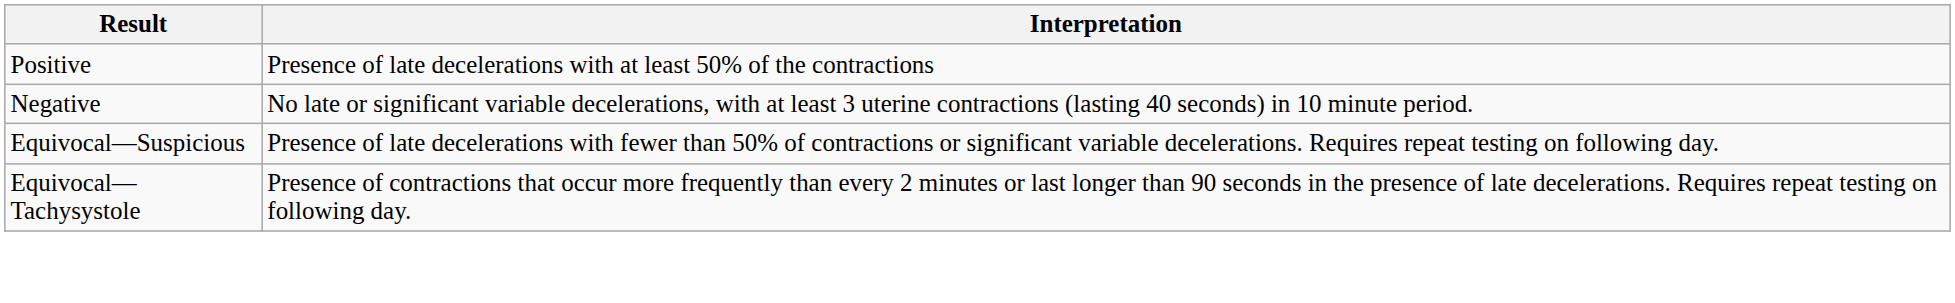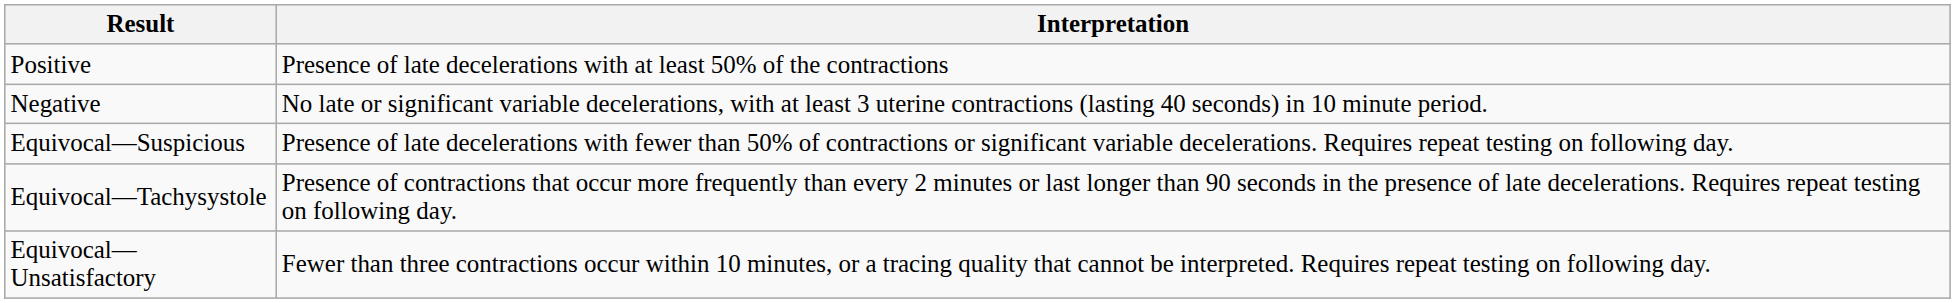+ row: Equivocal—Unsatisfactory | Fewer than three contractions occur within 10 minutes, or a tracing quality that cannot be interpreted. Requires repeat testing on following day.
